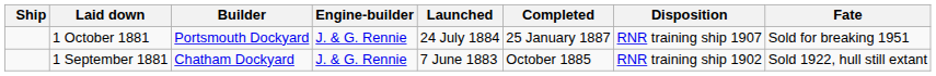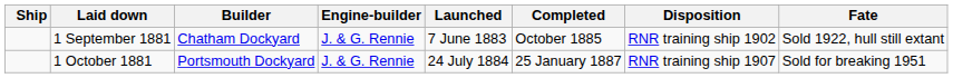rows swapped: 1 September 1881 <-> 1 October 1881
